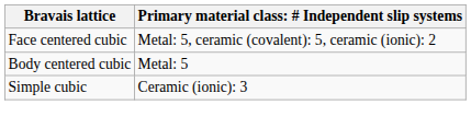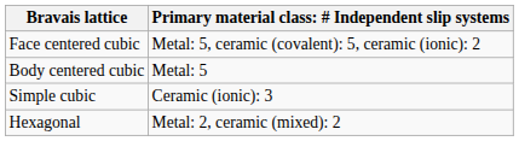+ row: Hexagonal | Metal: 2, ceramic (mixed): 2
